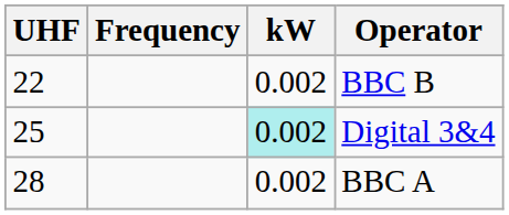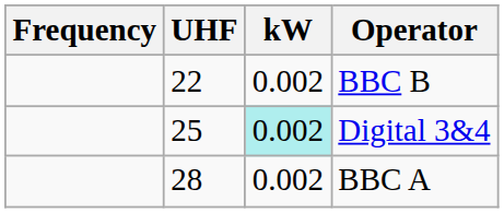columns swapped: Frequency <-> UHF
